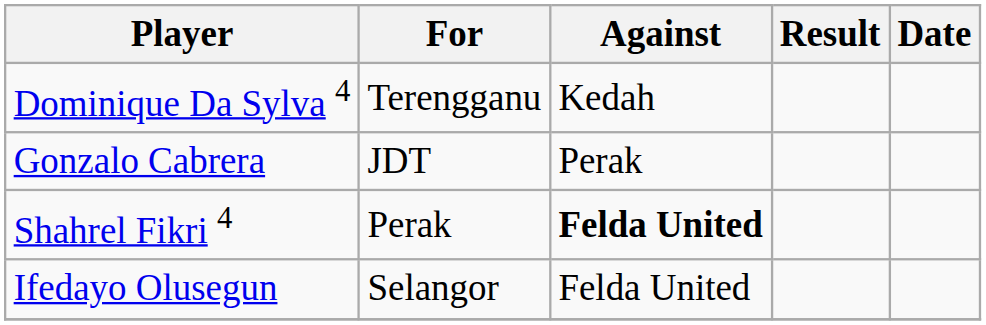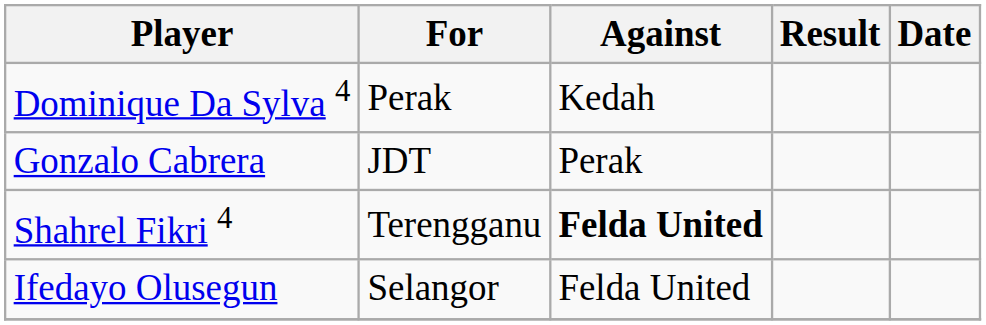Dominique Da Sylva 4 | For: Terengganu -> Perak
Shahrel Fikri 4 | For: Perak -> Terengganu
